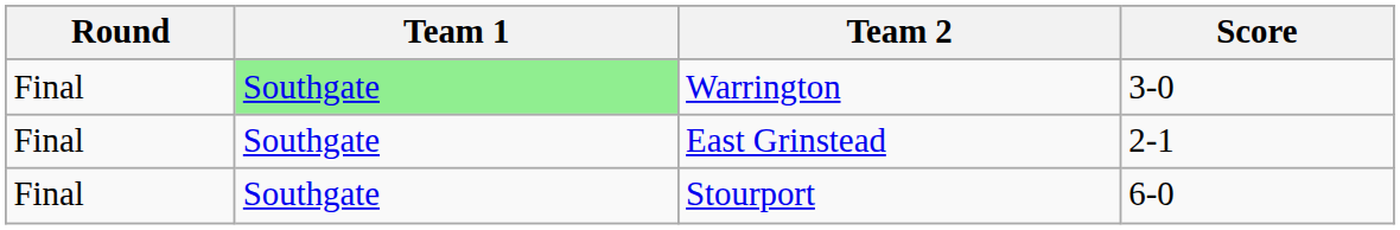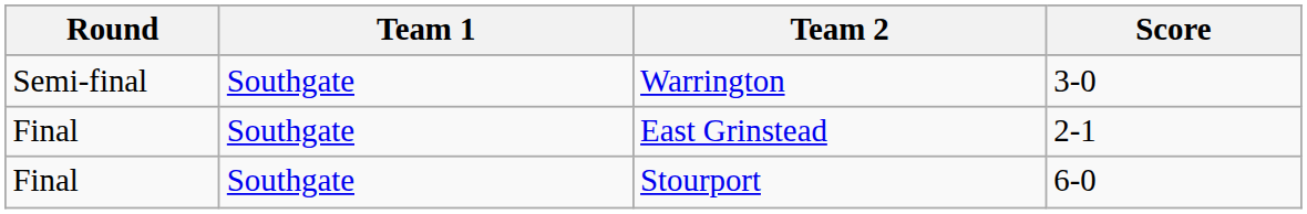Warrington | Round: Final -> Semi-final
Warrington | Team 1: lightgreen background -> no background
